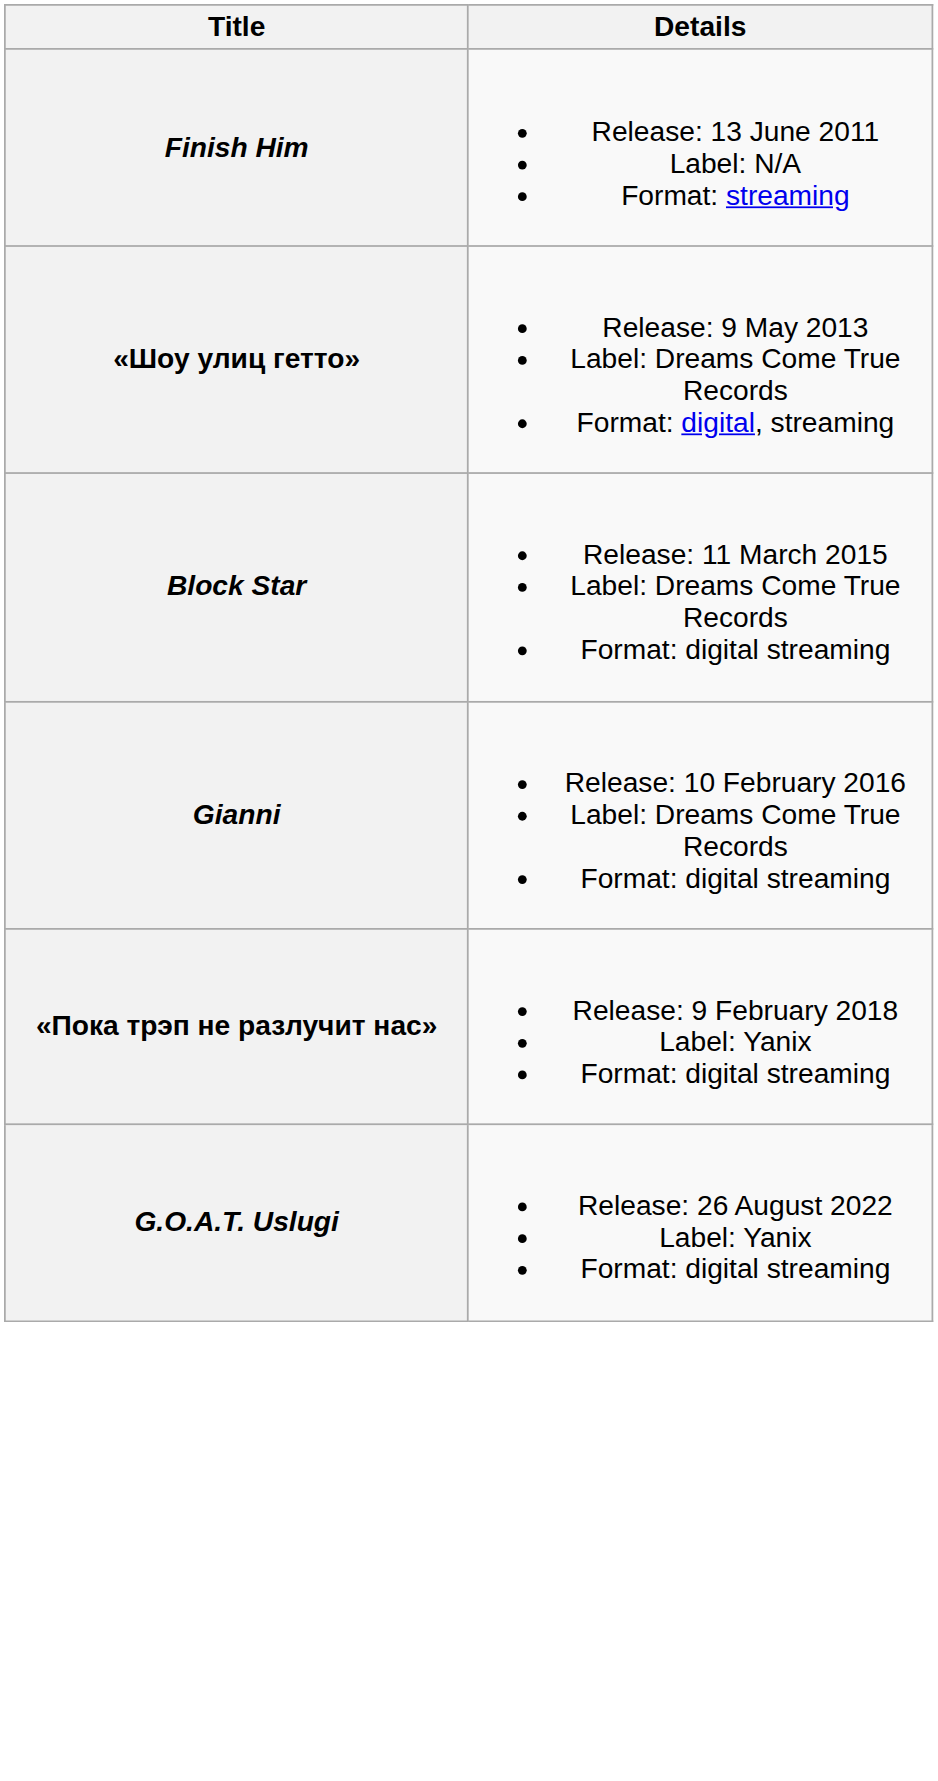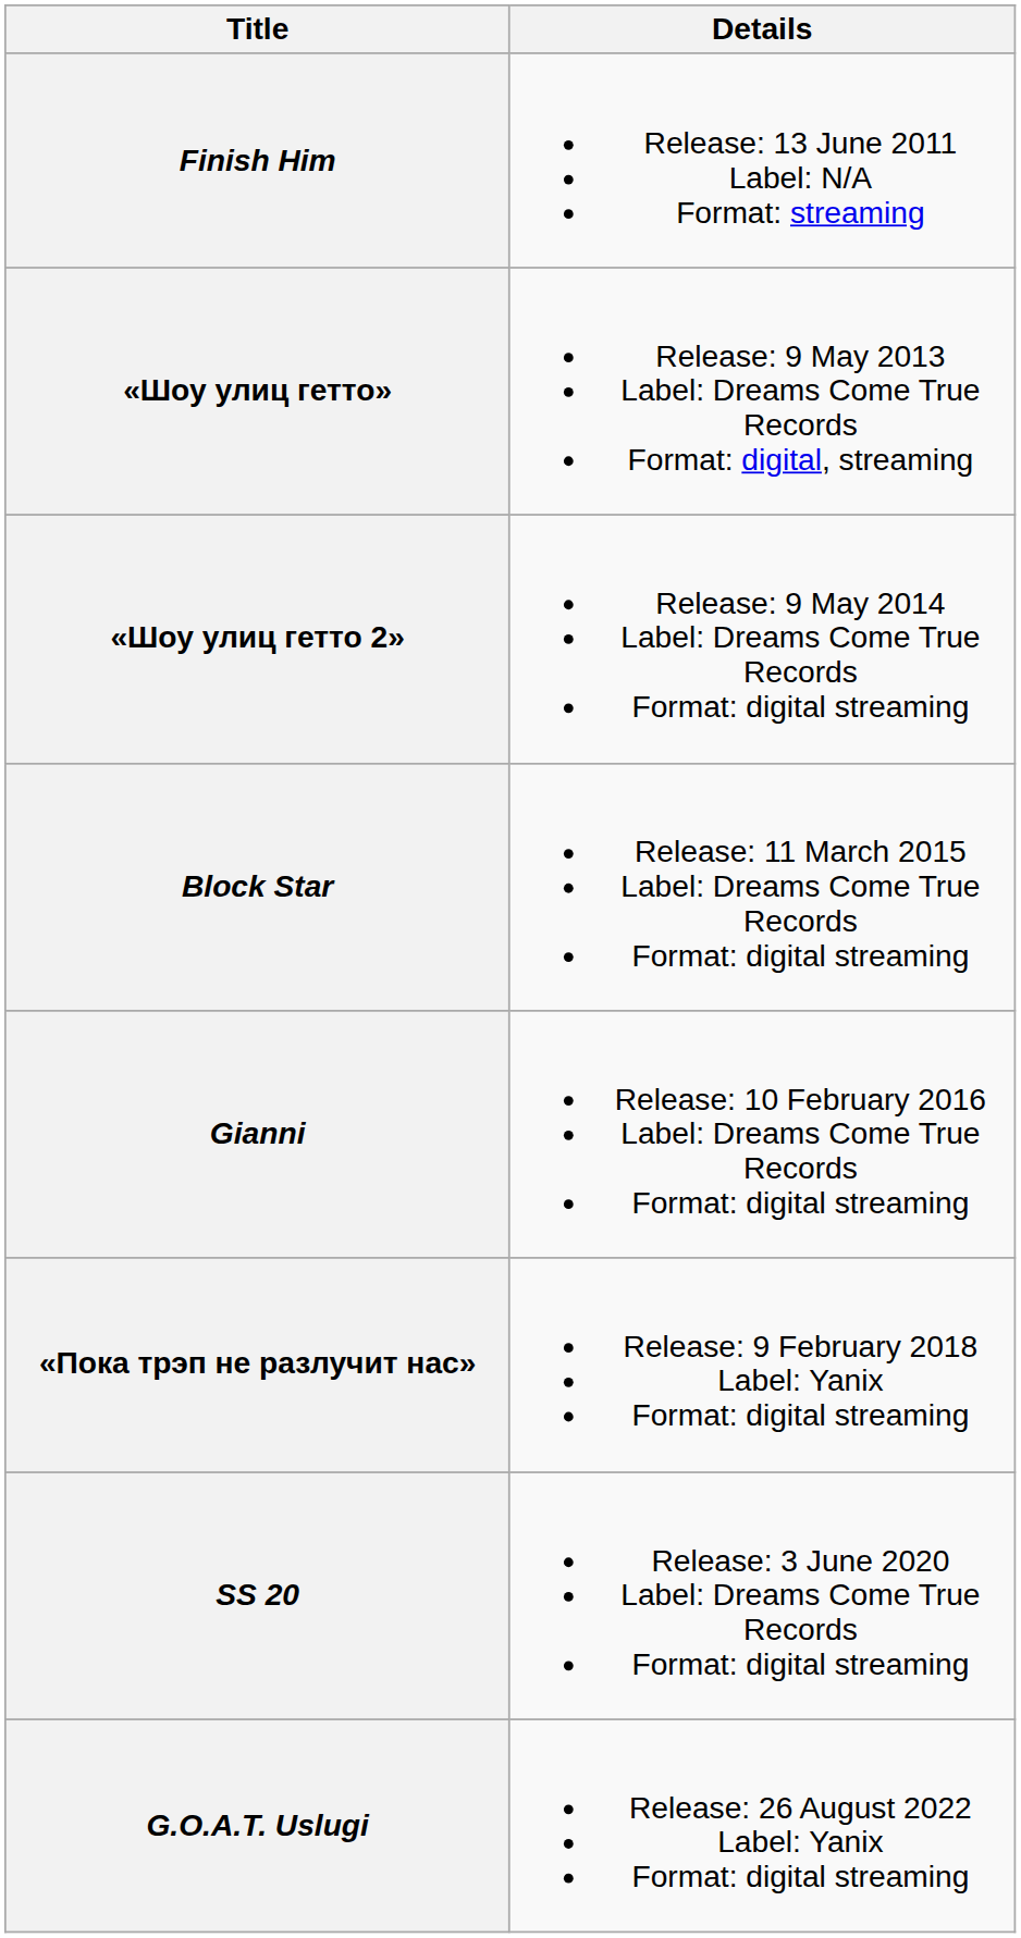+ row: «Шоу улиц гетто 2» | Release: 9 May 2014 Label: Dreams Come True Records Format: digital streaming
+ row: SS 20 | Release: 3 June 2020 Label: Dreams Come True Records Format: digital streaming
